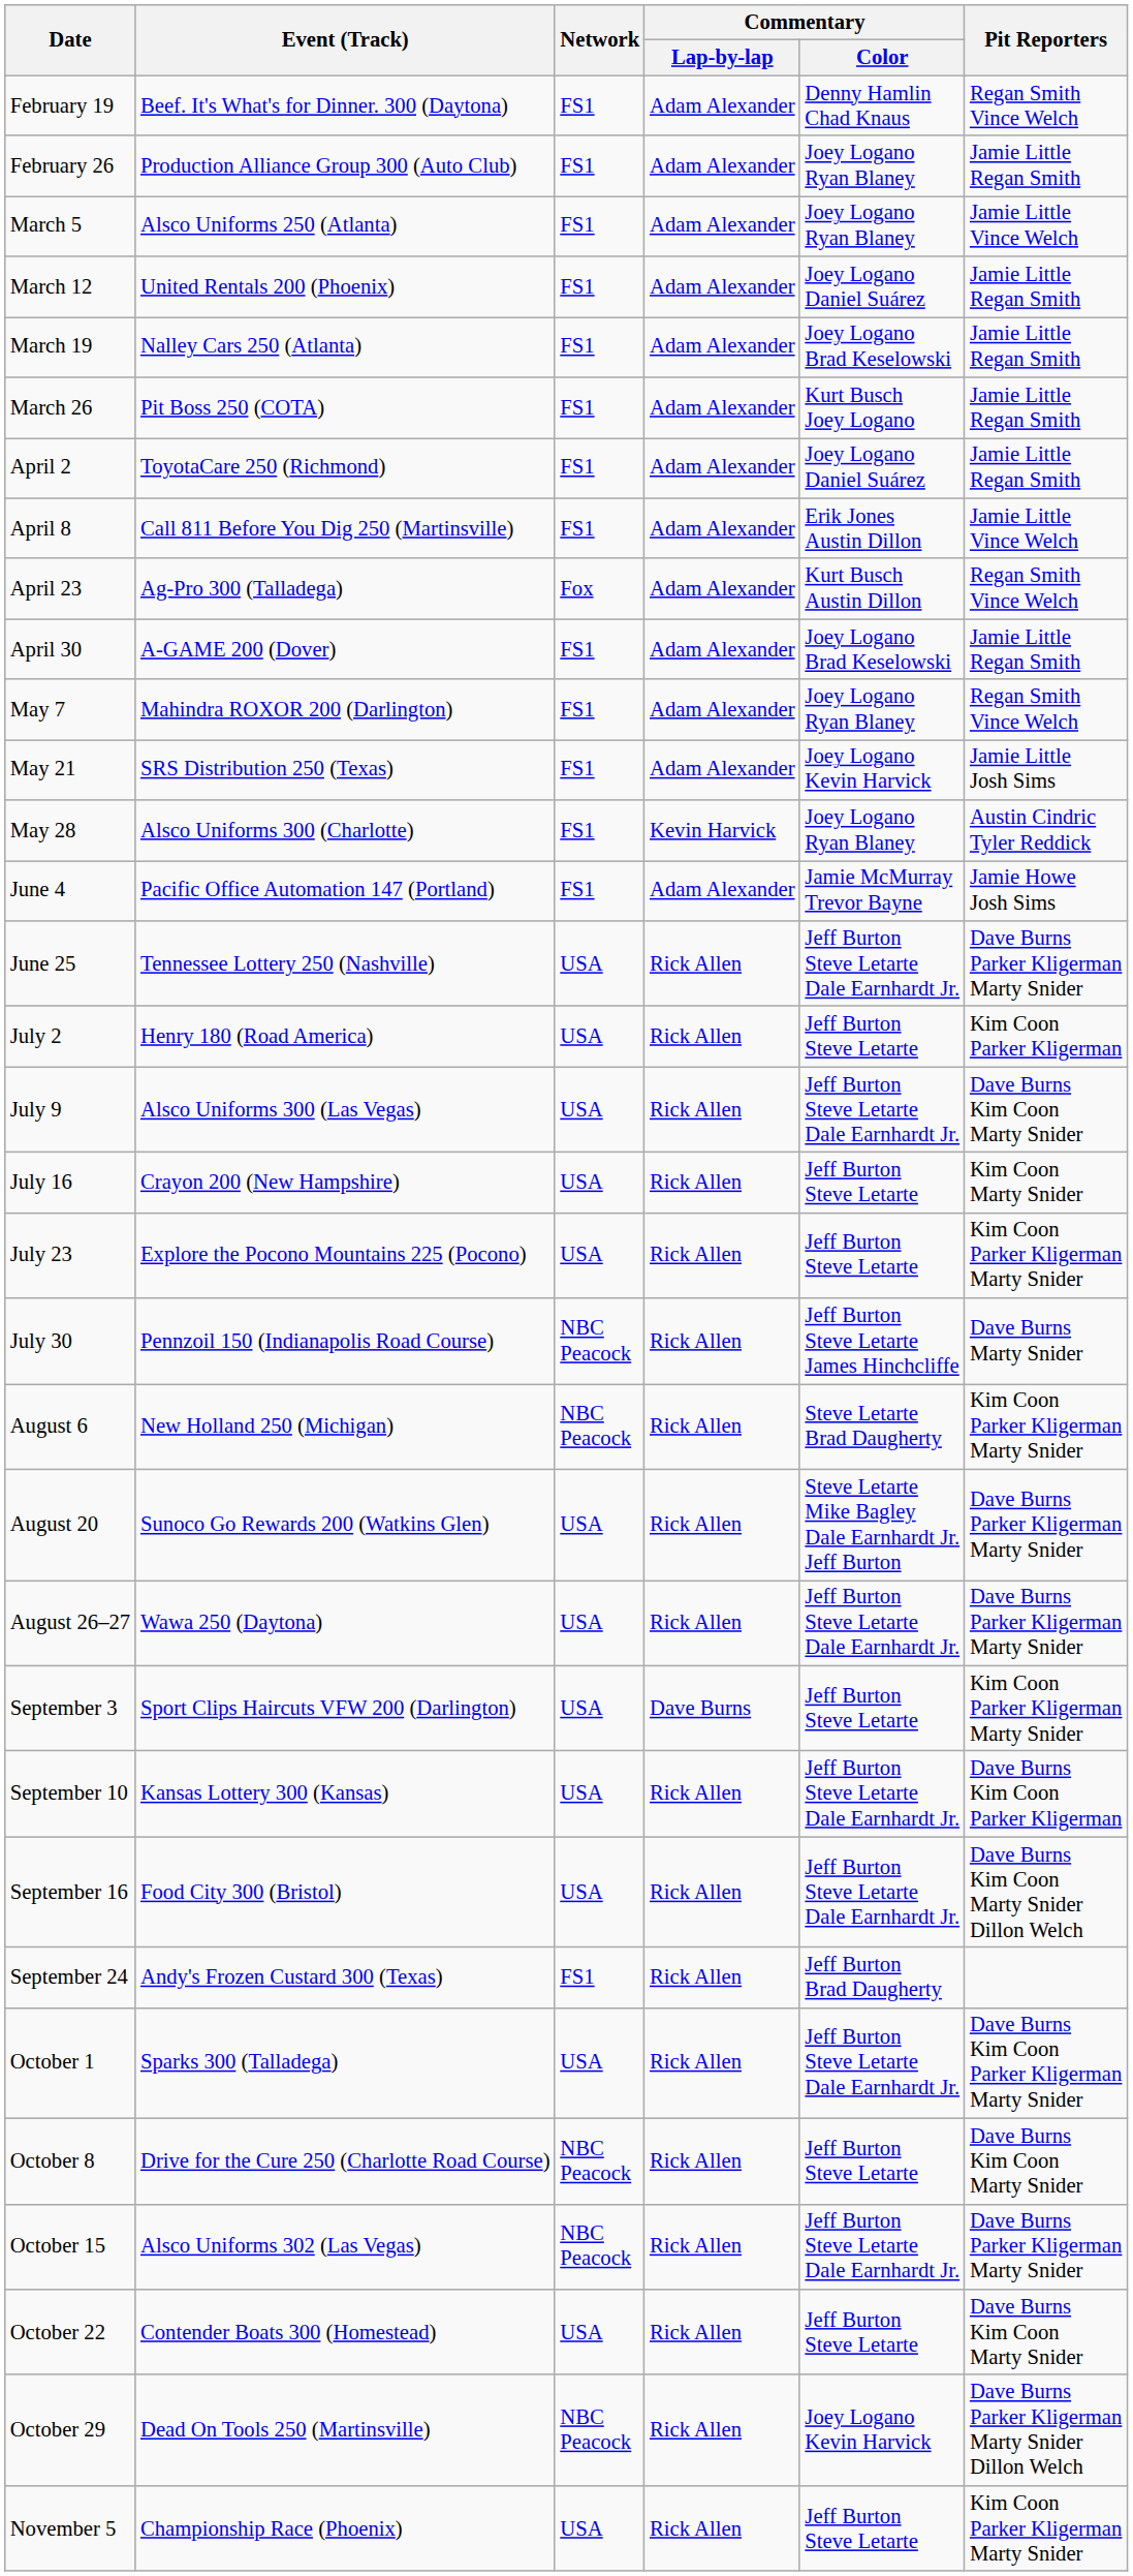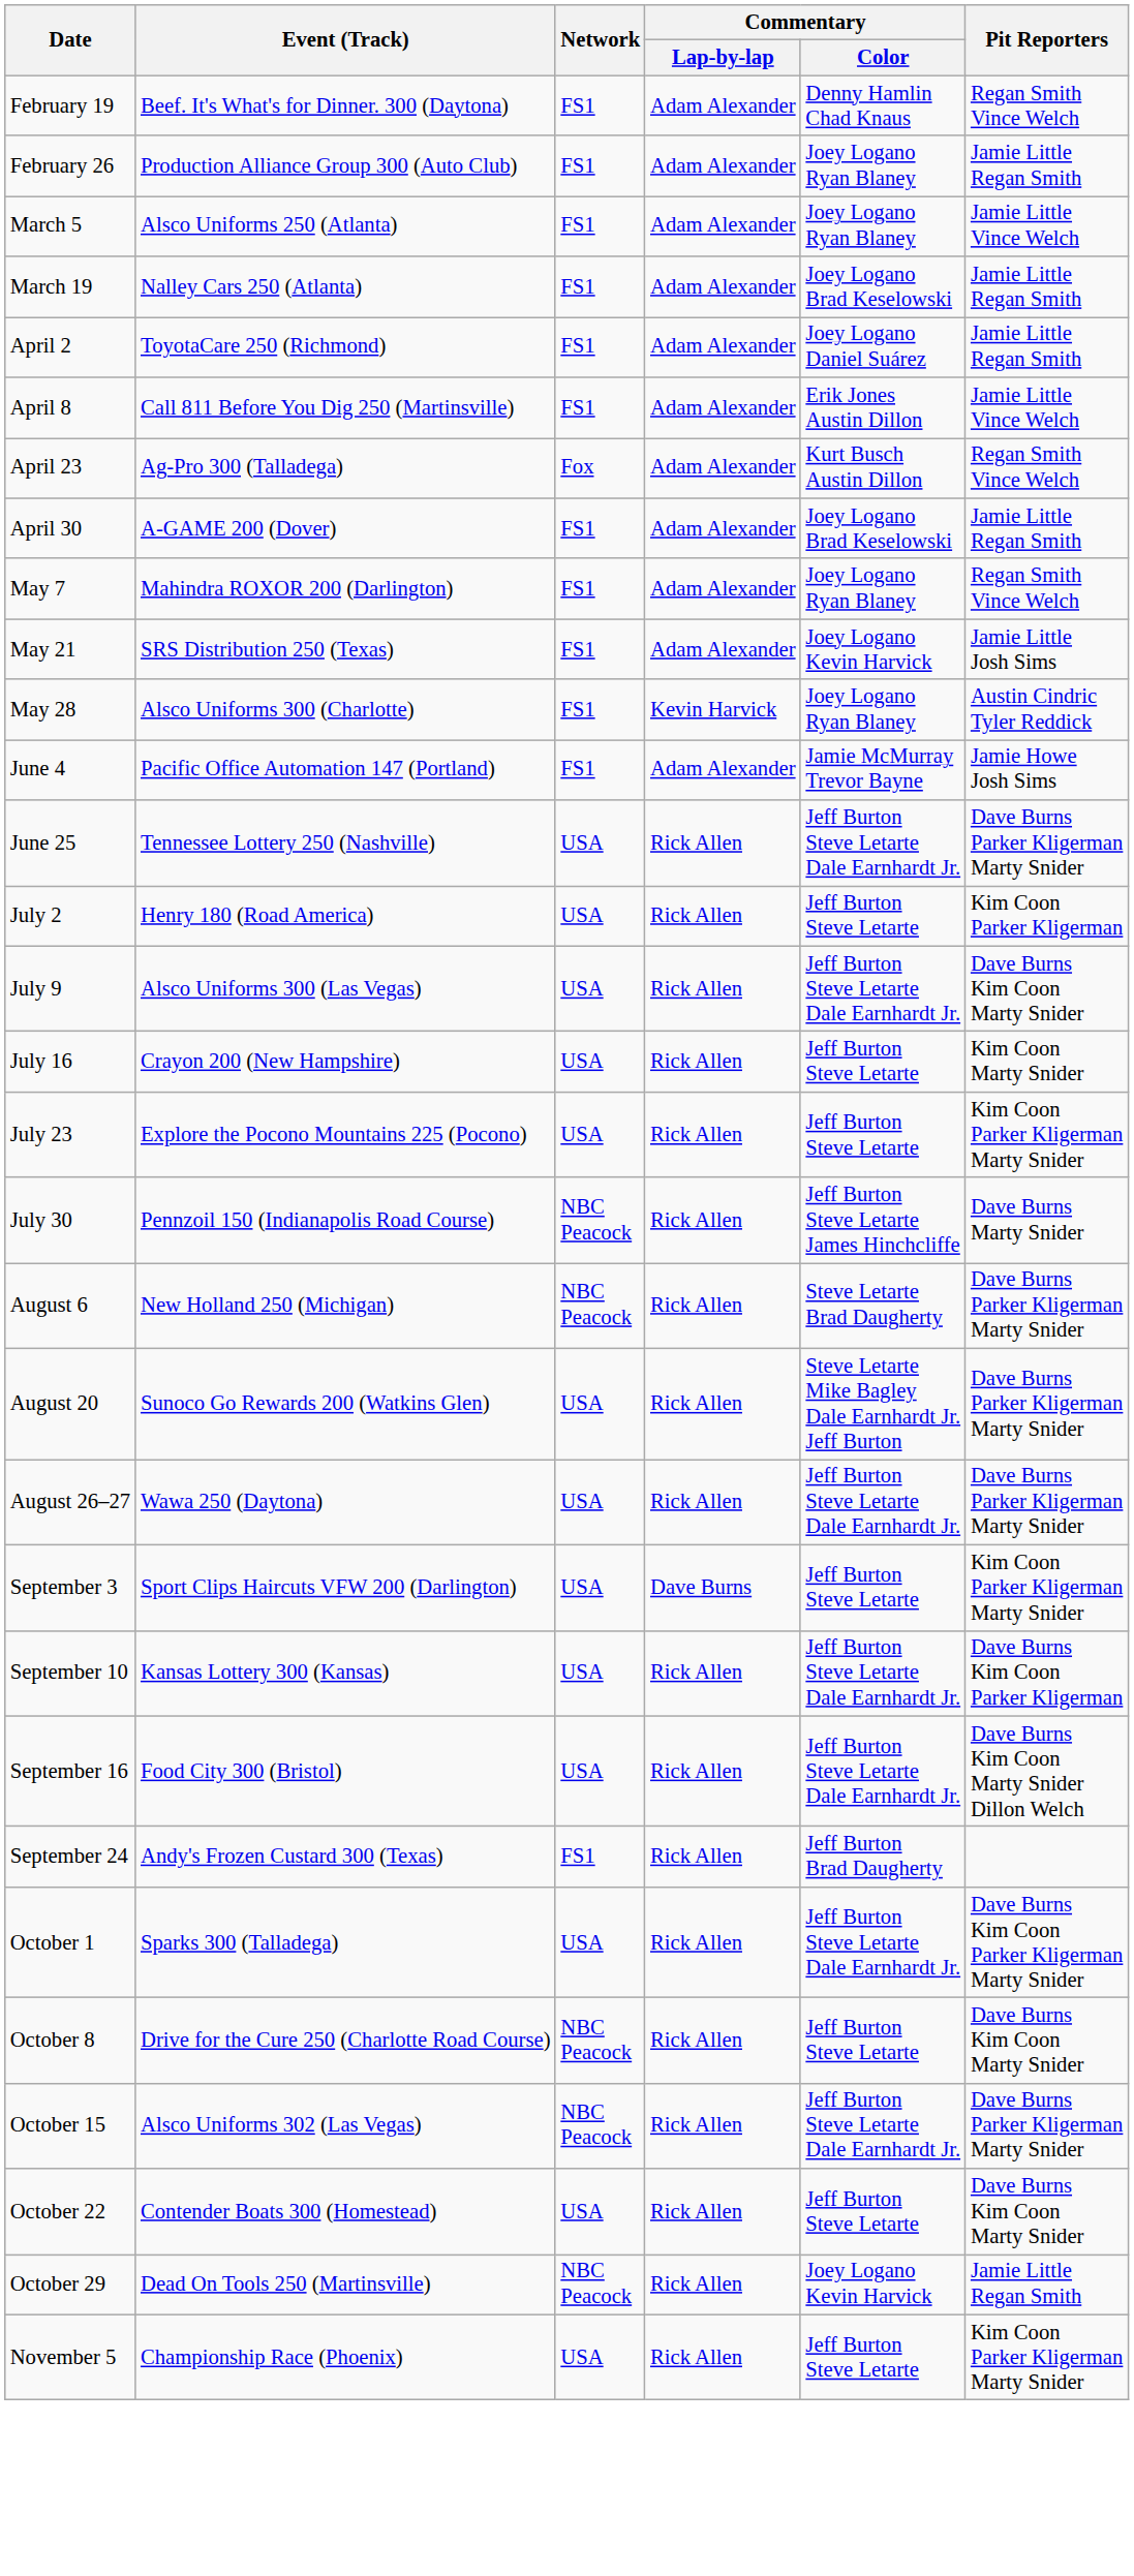- row: March 12 | United Rentals 200 (Phoenix) | FS1 | Adam Alexander | Joey Logano Daniel Suárez | Jamie Little Regan Smith
- row: March 26 | Pit Boss 250 (COTA) | FS1 | Adam Alexander | Kurt Busch Joey Logano | Jamie Little Regan Smith
August 6 | Pit Reporters: Kim Coon Parker Kligerman Marty Snider -> Dave Burns Parker Kligerman Marty Snider
October 29 | Pit Reporters: Dave Burns Parker Kligerman Marty Snider Dillon Welch -> Jamie Little Regan Smith
